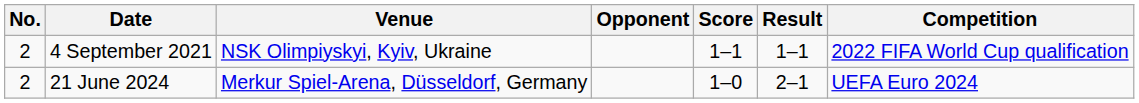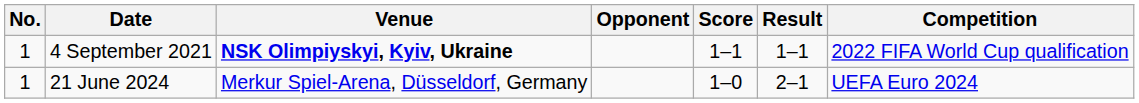4 September 2021 | No.: 2 -> 1
4 September 2021 | Venue: normal -> bold
21 June 2024 | No.: 2 -> 1
